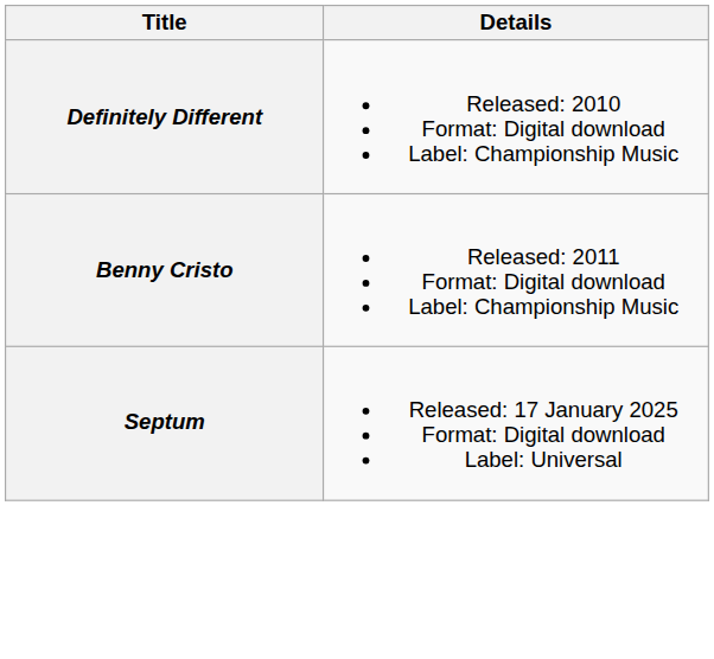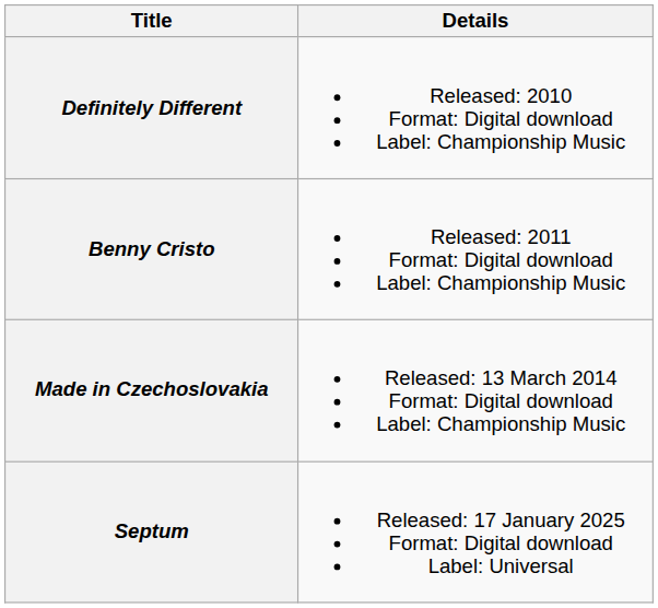+ row: Made in Czechoslovakia | Released: 13 March 2014 Format: Digital download Label: Championship Music
